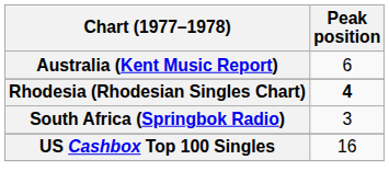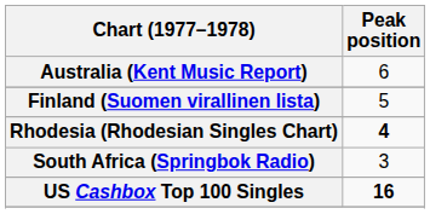+ row: Finland (Suomen virallinen lista) | 5
US Cashbox Top 100 Singles | Peak position: normal -> bold
